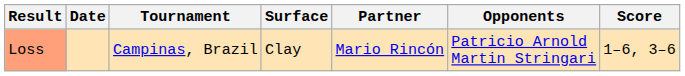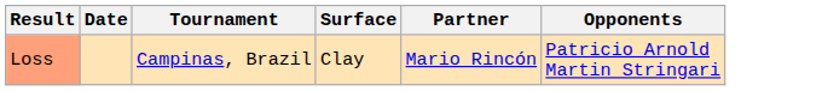- column: Score | 1–6, 3–6
